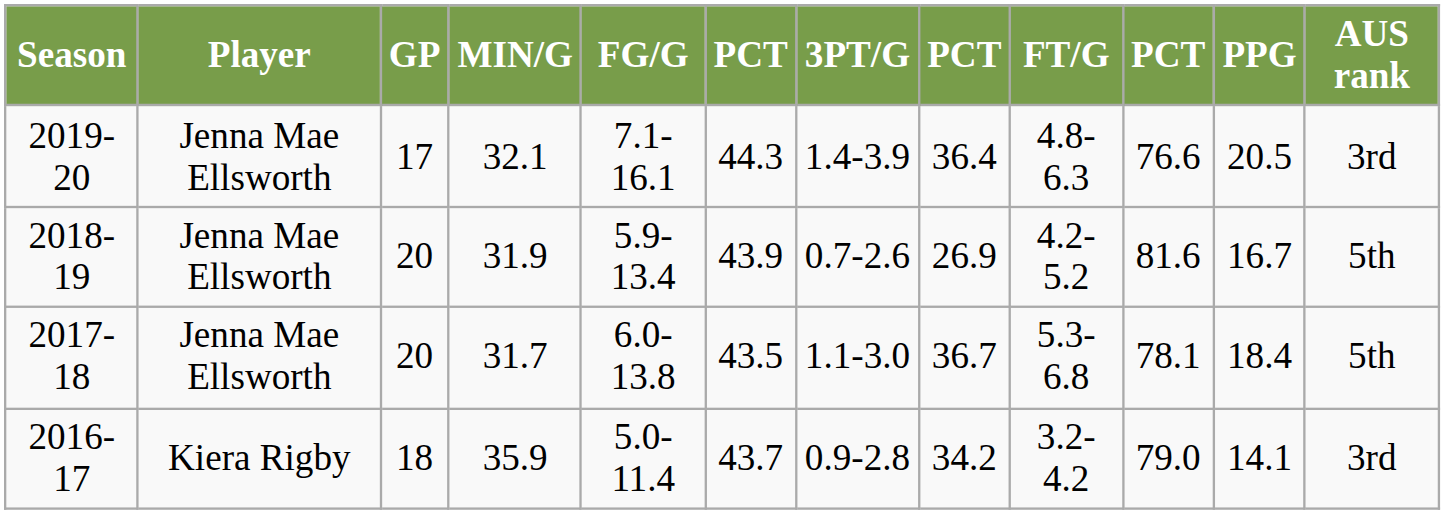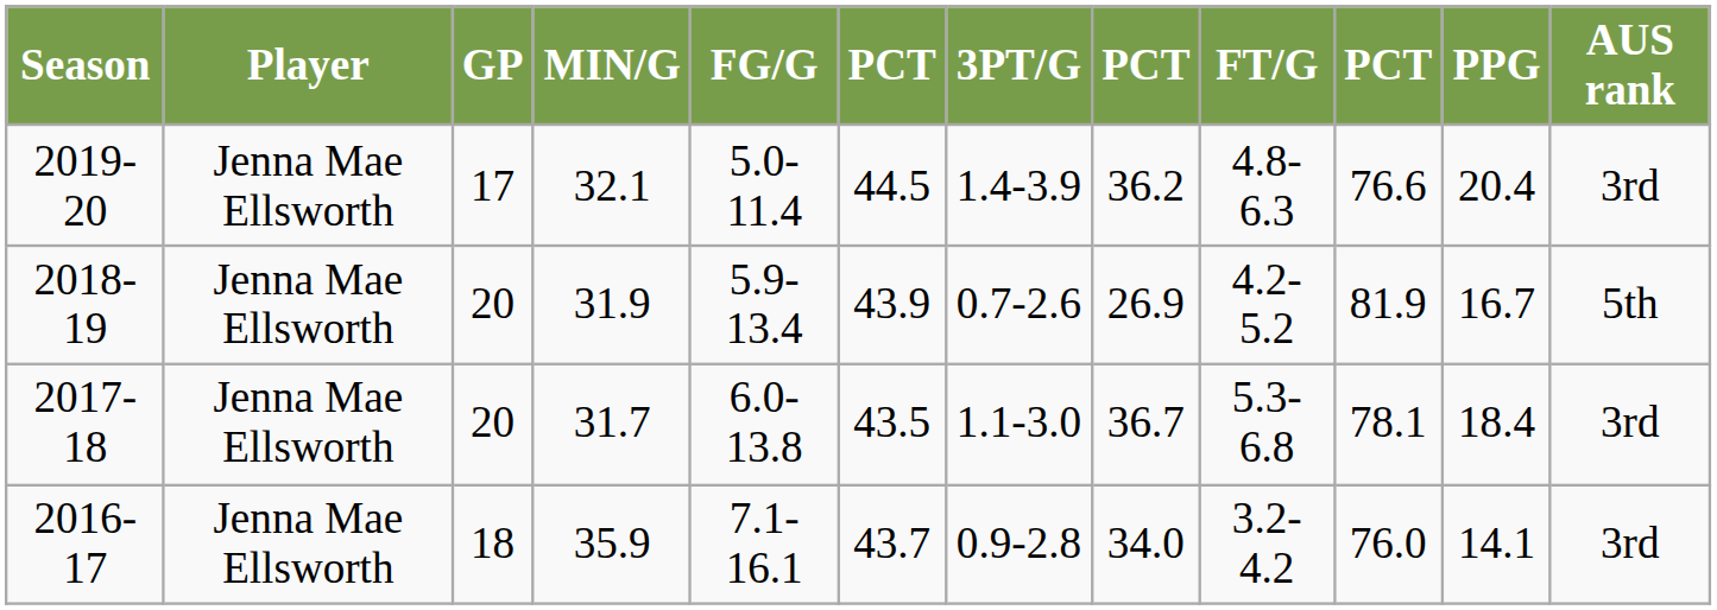2019-20 | FG/G: 7.1-16.1 -> 5.0-11.4
2019-20 | column 6: 44.3 -> 44.5
2019-20 | column 8: 36.4 -> 36.2
2019-20 | PPG: 20.5 -> 20.4
2018-19 | column 10: 81.6 -> 81.9
2017-18 | AUS rank: 5th -> 3rd
2016-17 | Player: Kiera Rigby -> Jenna Mae Ellsworth
2016-17 | FG/G: 5.0-11.4 -> 7.1-16.1
2016-17 | column 8: 34.2 -> 34.0
2016-17 | column 10: 79.0 -> 76.0
